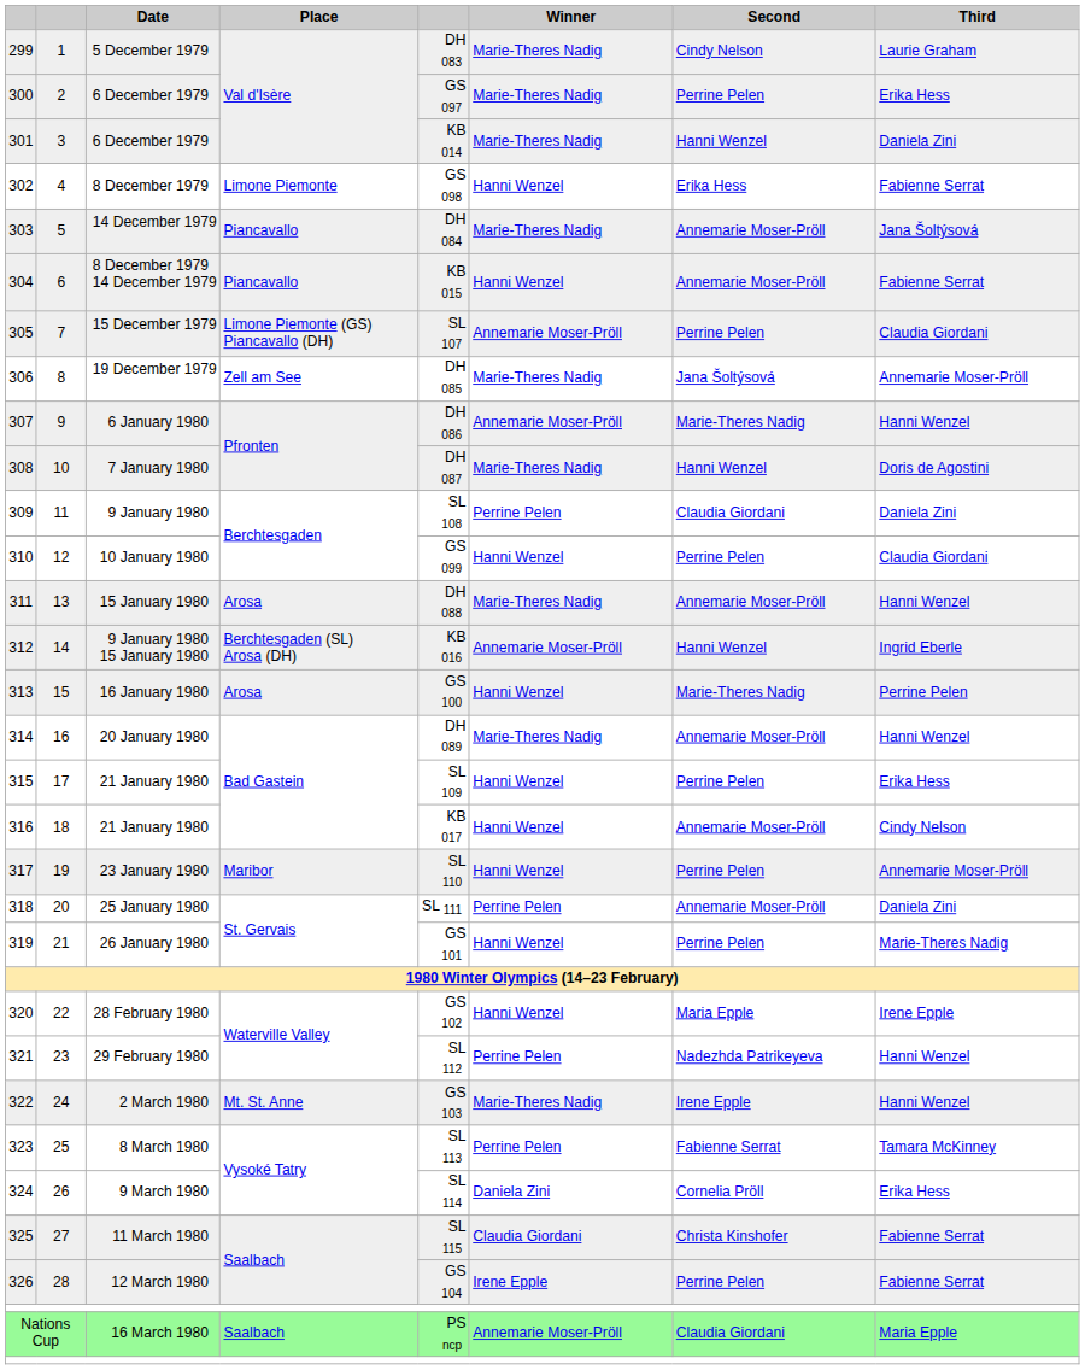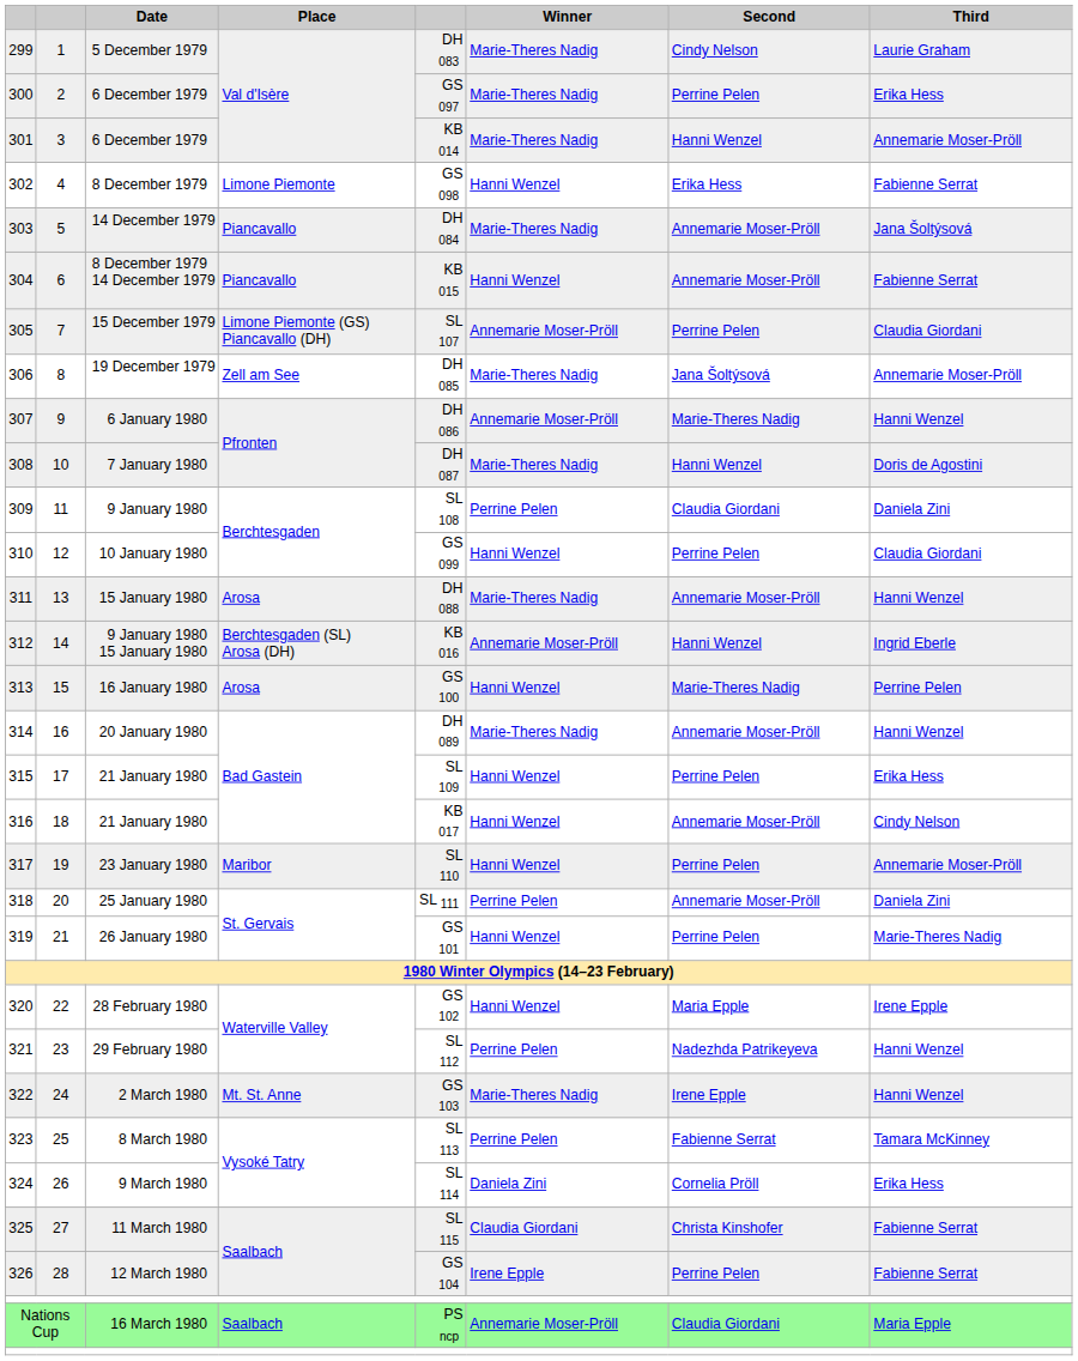301 / 6 December 1979 | Third: Daniela Zini -> Annemarie Moser-Pröll
